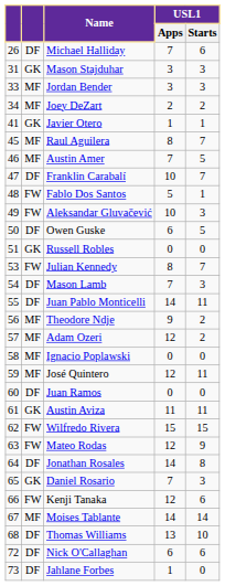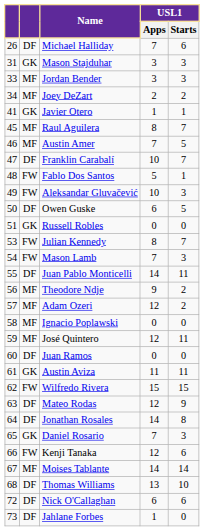Mason Lamb | column 2: DF -> FW
Mateo Rodas | column 2: FW -> DF
